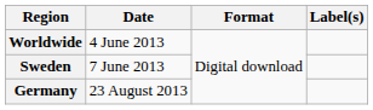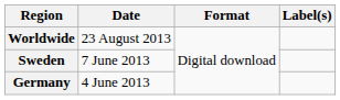Worldwide | Date: 4 June 2013 -> 23 August 2013
Germany | Date: 23 August 2013 -> 4 June 2013
